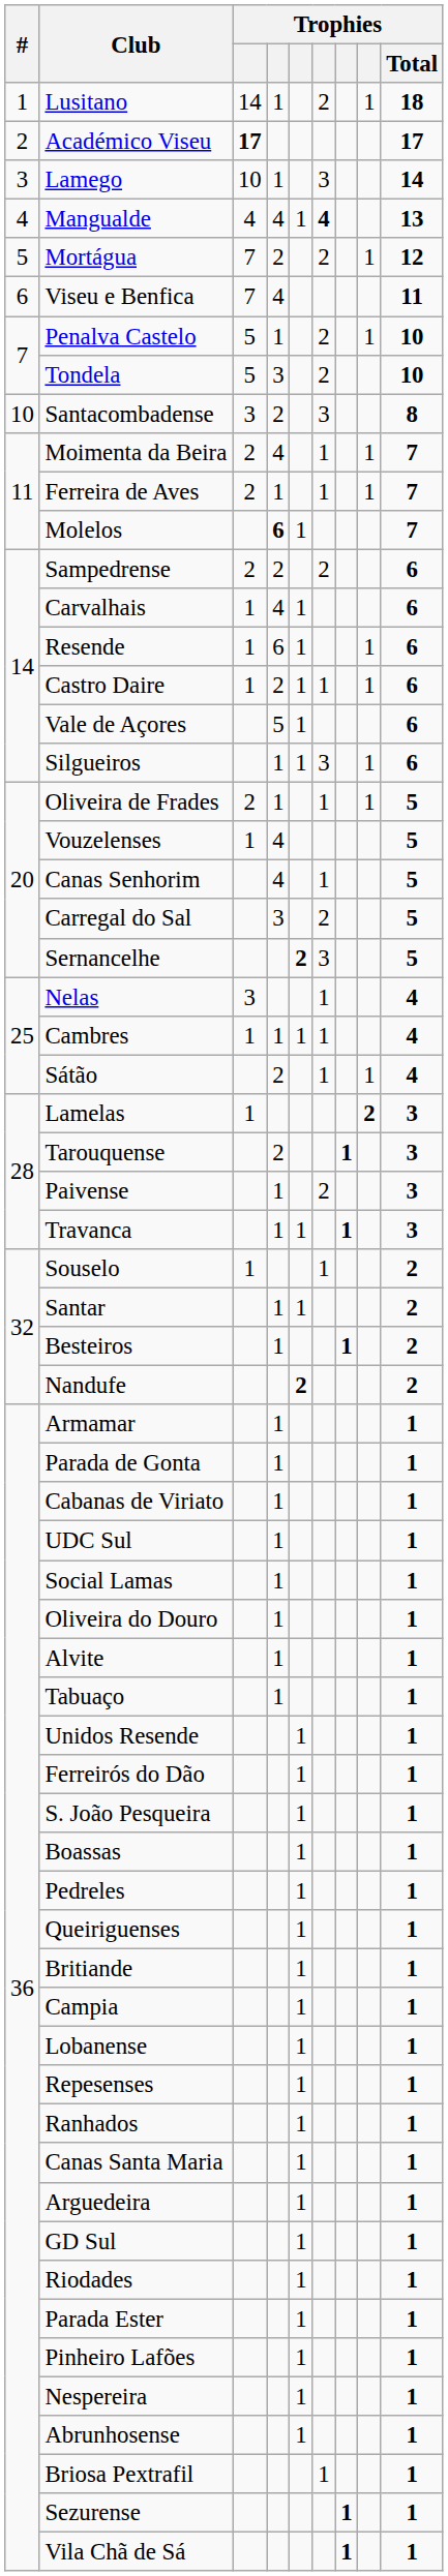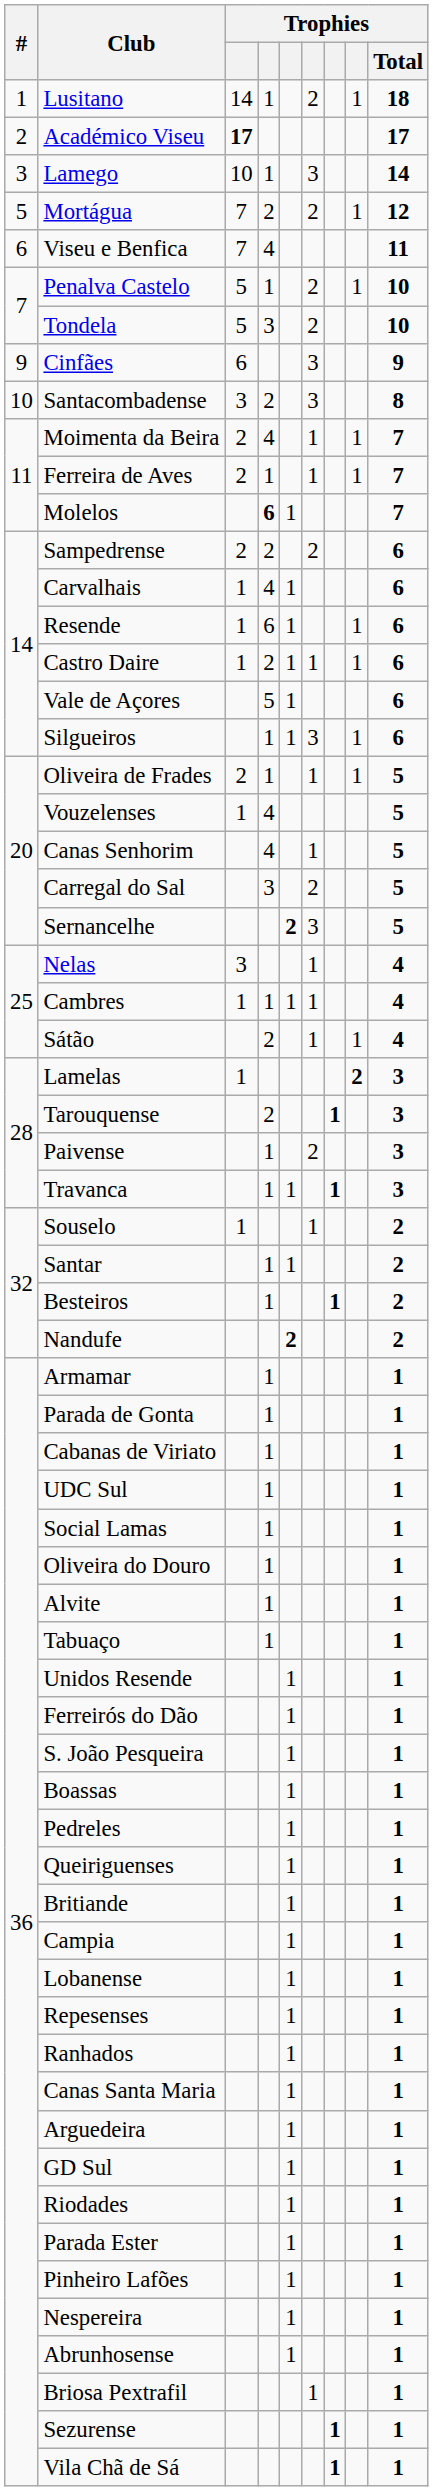- row: 4 | Mangualde | 4 | 4 | 1 | 4 | 13
+ row: 9 | Cinfães | 6 | 3 | 9
